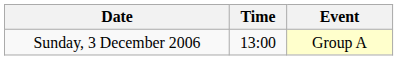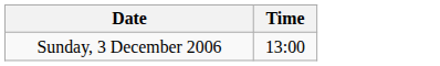- column: Event | Group A
